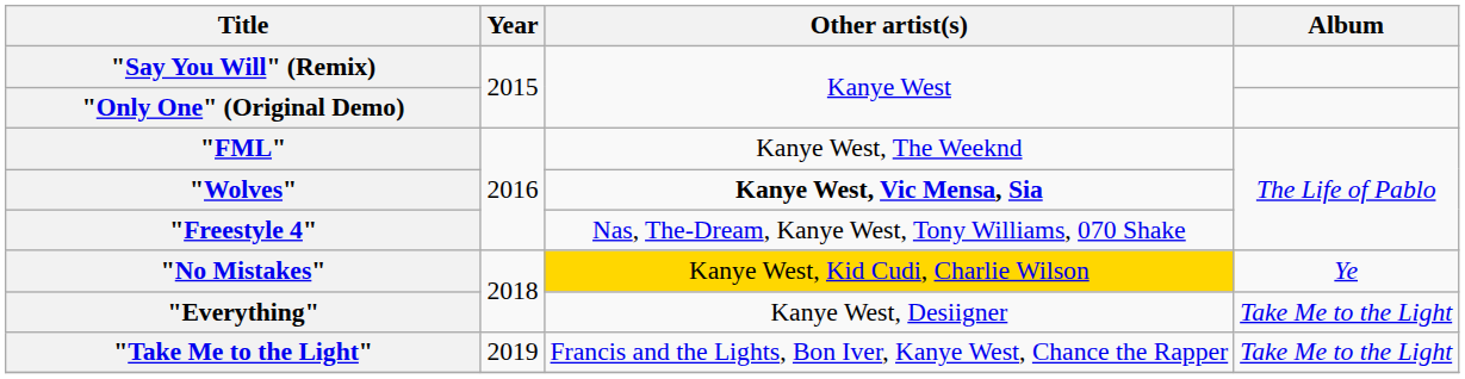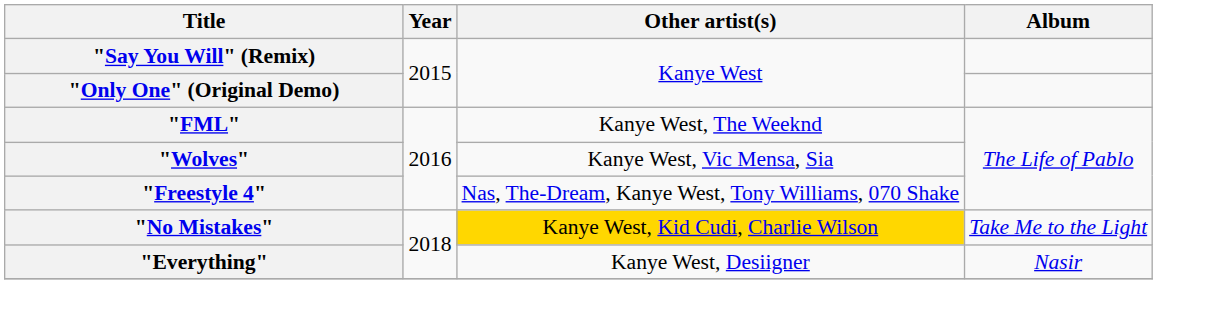"Wolves" | Other artist(s): bold -> normal
"No Mistakes" | Album: Ye -> Take Me to the Light
"Everything" | Album: Take Me to the Light -> Nasir
- row: "Take Me to the Light" | 2019 | Francis and the Lights, Bon Iver, Kanye West, Chance the Rapper | Take Me to the Light
